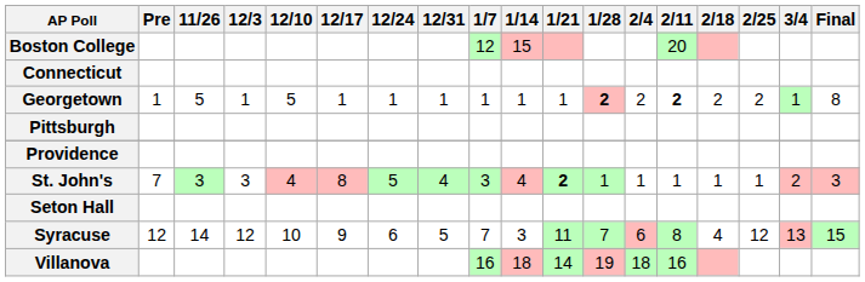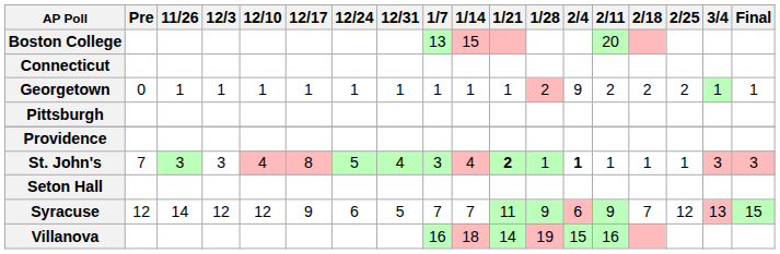Boston College | 1/7: 12 -> 13
Georgetown | Pre: 1 -> 0
Georgetown | 11/26: 5 -> 1
Georgetown | 12/10: 5 -> 1
Georgetown | 1/28: bold -> normal
Georgetown | 2/4: 2 -> 9
Georgetown | 2/11: bold -> normal
Georgetown | Final: 8 -> 1
St. John's | 2/4: normal -> bold
St. John's | 3/4: 2 -> 3
Syracuse | 12/10: 10 -> 12
Syracuse | 1/14: 3 -> 7
Syracuse | 1/28: 7 -> 9
Syracuse | 2/11: 8 -> 9
Syracuse | 2/18: 4 -> 7
Villanova | 2/4: 18 -> 15
